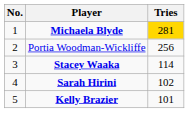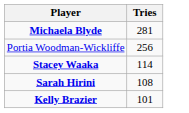- column: No. | 1 | 2 | 3 | 4 | 5
Michaela Blyde | Tries: gold background -> no background
Sarah Hirini | Tries: 102 -> 108
